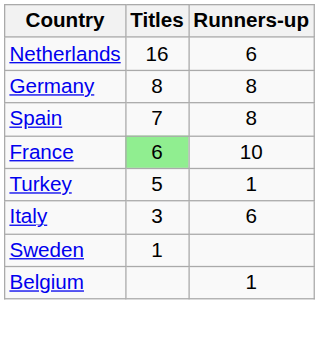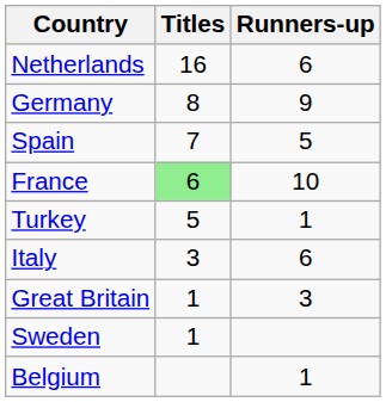Germany | Runners-up: 8 -> 9
Spain | Runners-up: 8 -> 5
+ row: Great Britain | 1 | 3
